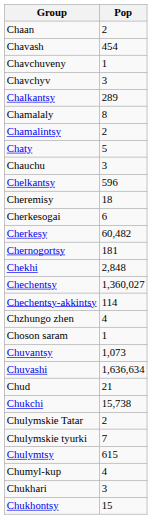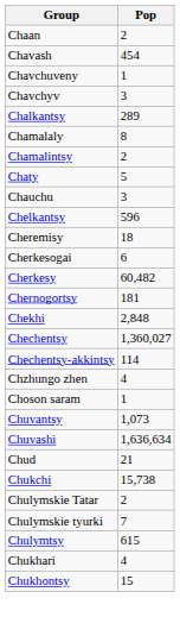- row: Chumyl-kup | 4
Chukhari | Pop: 3 -> 4
